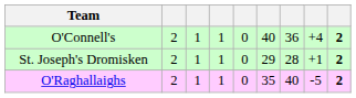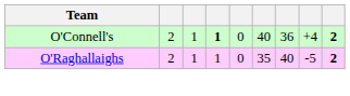O'Connell's | column 4: normal -> bold
- row: St. Joseph's Dromisken | 2 | 1 | 1 | 0 | 29 | 28 | +1 | 2
